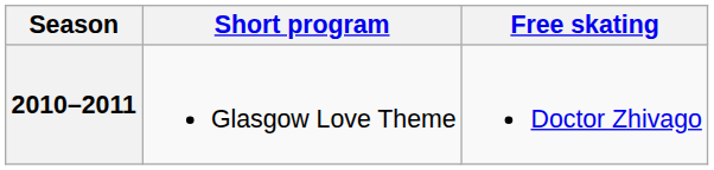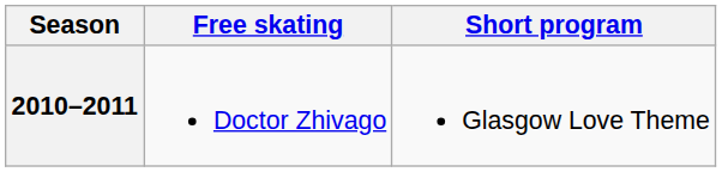columns swapped: Short program <-> Free skating
